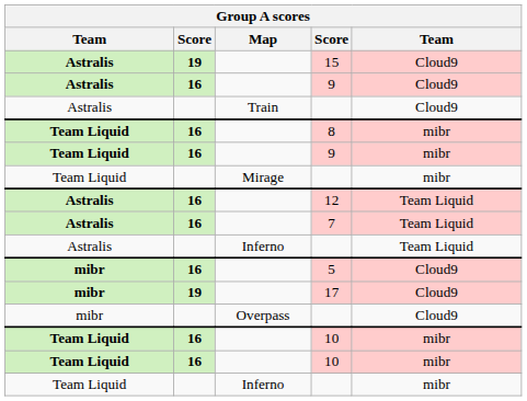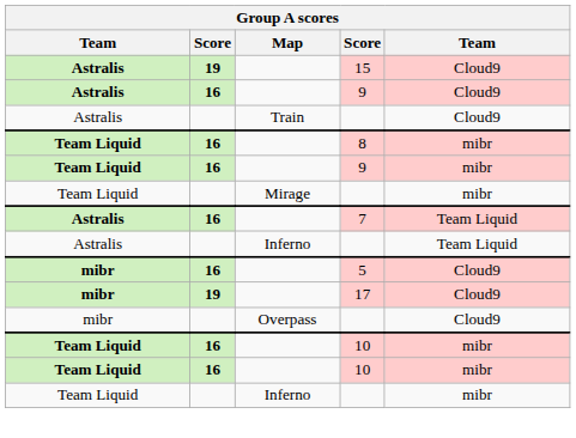- row: Astralis | 16 | 12 | Team Liquid
